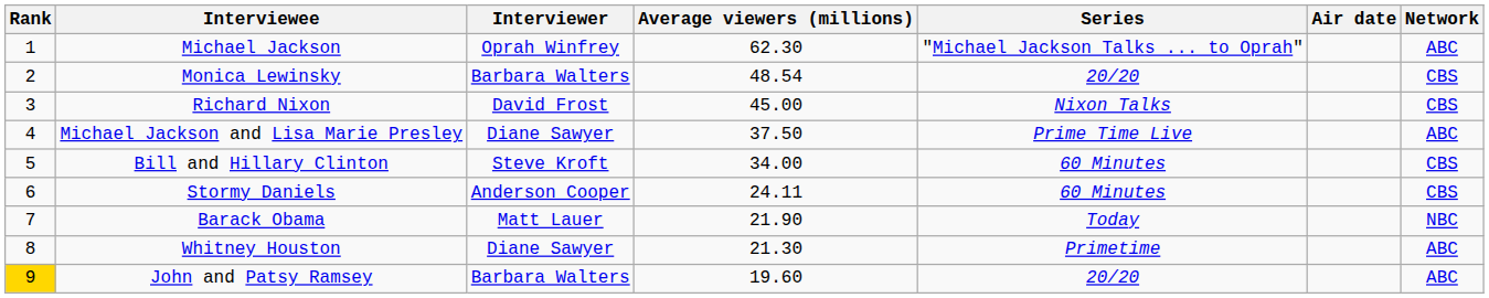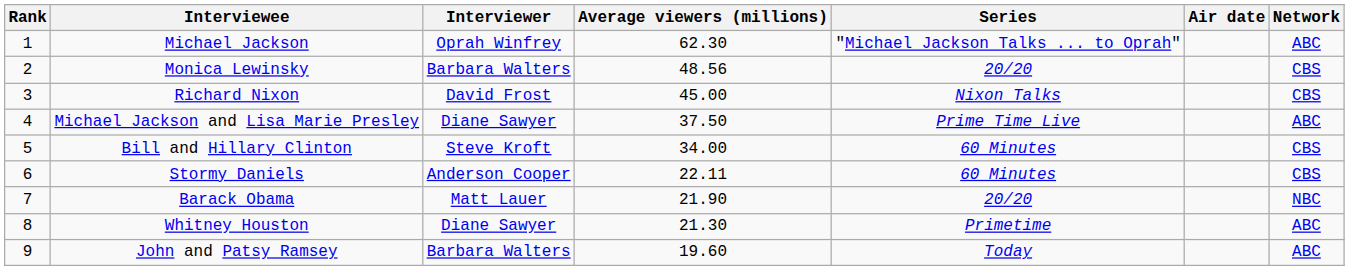Monica Lewinsky | Average viewers (millions): 48.54 -> 48.56
Stormy Daniels | Average viewers (millions): 24.11 -> 22.11
Barack Obama | Series: Today -> 20/20
John and Patsy Ramsey | Rank: gold background -> no background
John and Patsy Ramsey | Series: 20/20 -> Today
